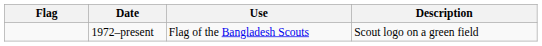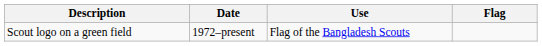columns swapped: Flag <-> Description
